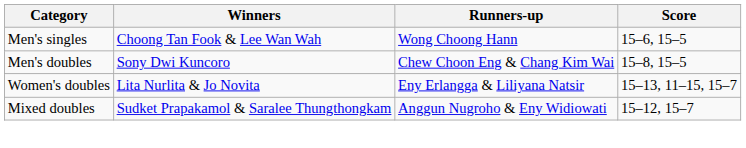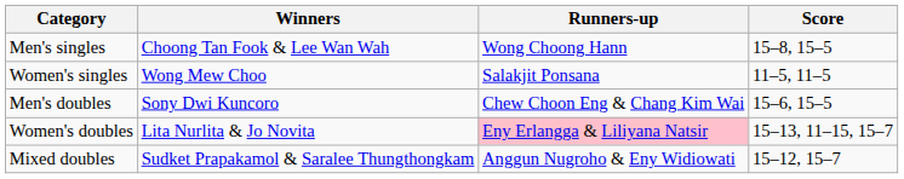Men's singles | Score: 15–6, 15–5 -> 15–8, 15–5
+ row: Women's singles | Wong Mew Choo | Salakjit Ponsana | 11–5, 11–5
Men's doubles | Score: 15–8, 15–5 -> 15–6, 15–5
Women's doubles | Runners-up: no background -> pink background
